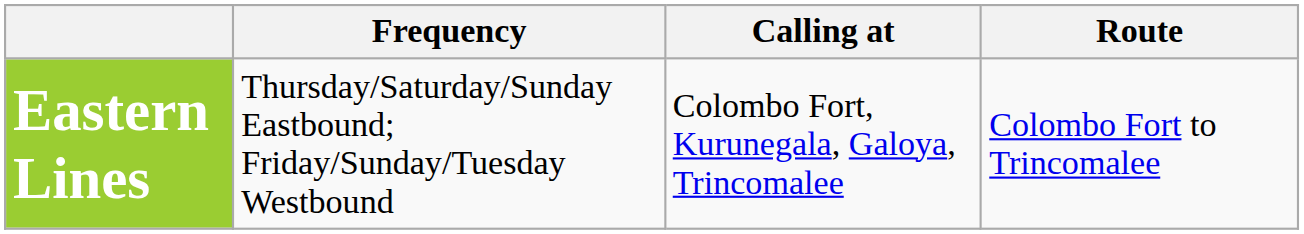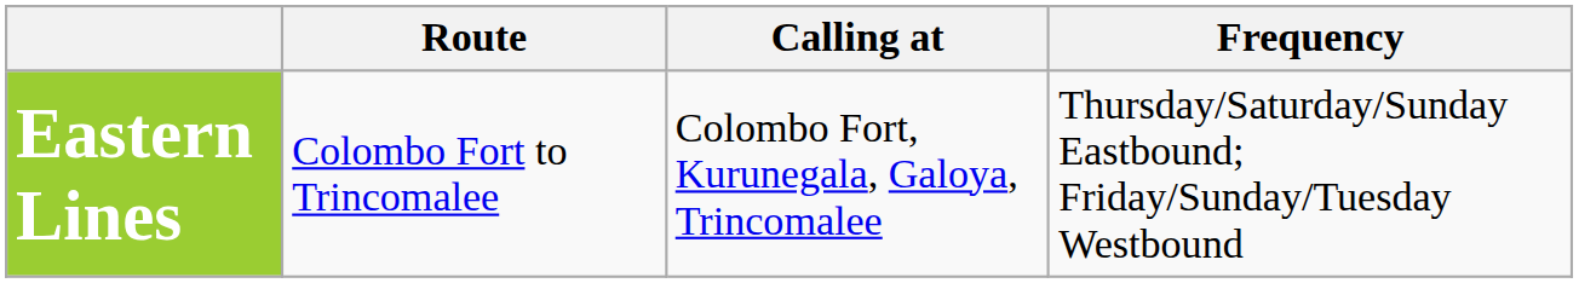columns swapped: Route <-> Frequency
